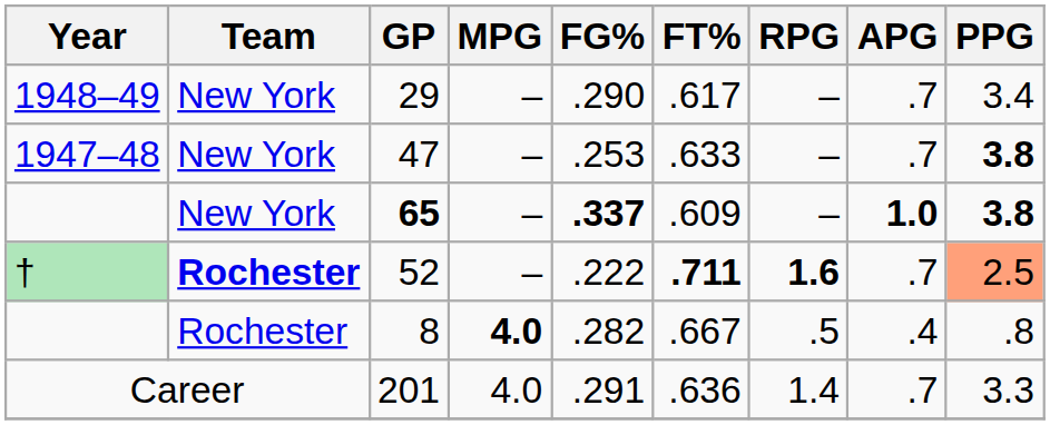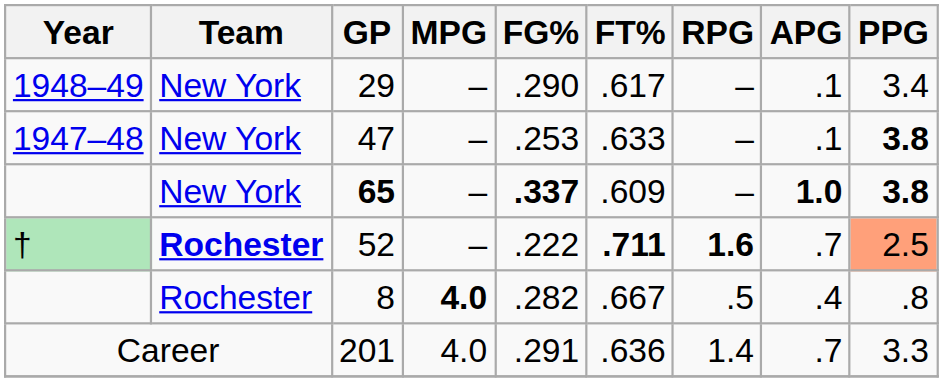29 | APG: .7 -> .1
47 | APG: .7 -> .1
